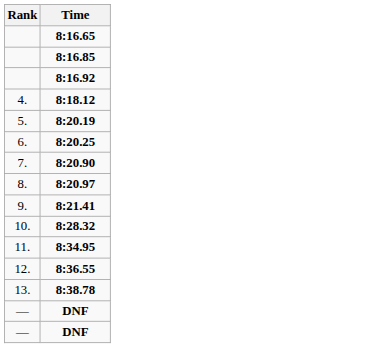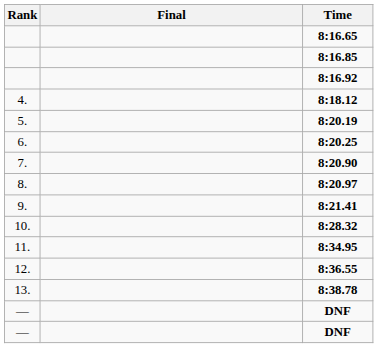+ column: Final
